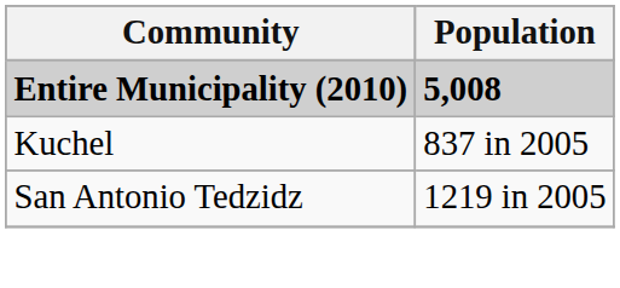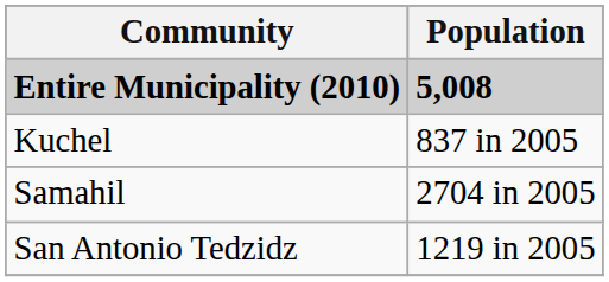+ row: Samahil | 2704 in 2005
